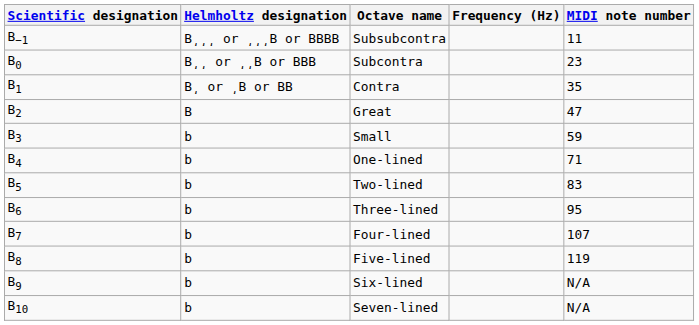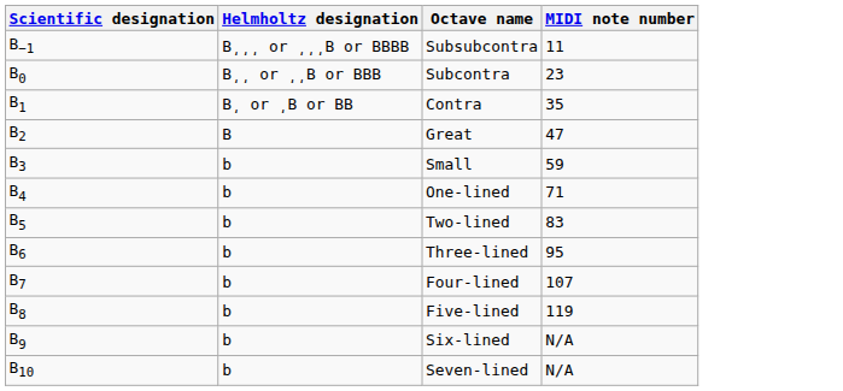- column: Frequency (Hz)
